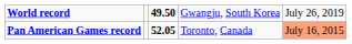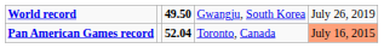Pan American Games record | column 3: 52.05 -> 52.04
